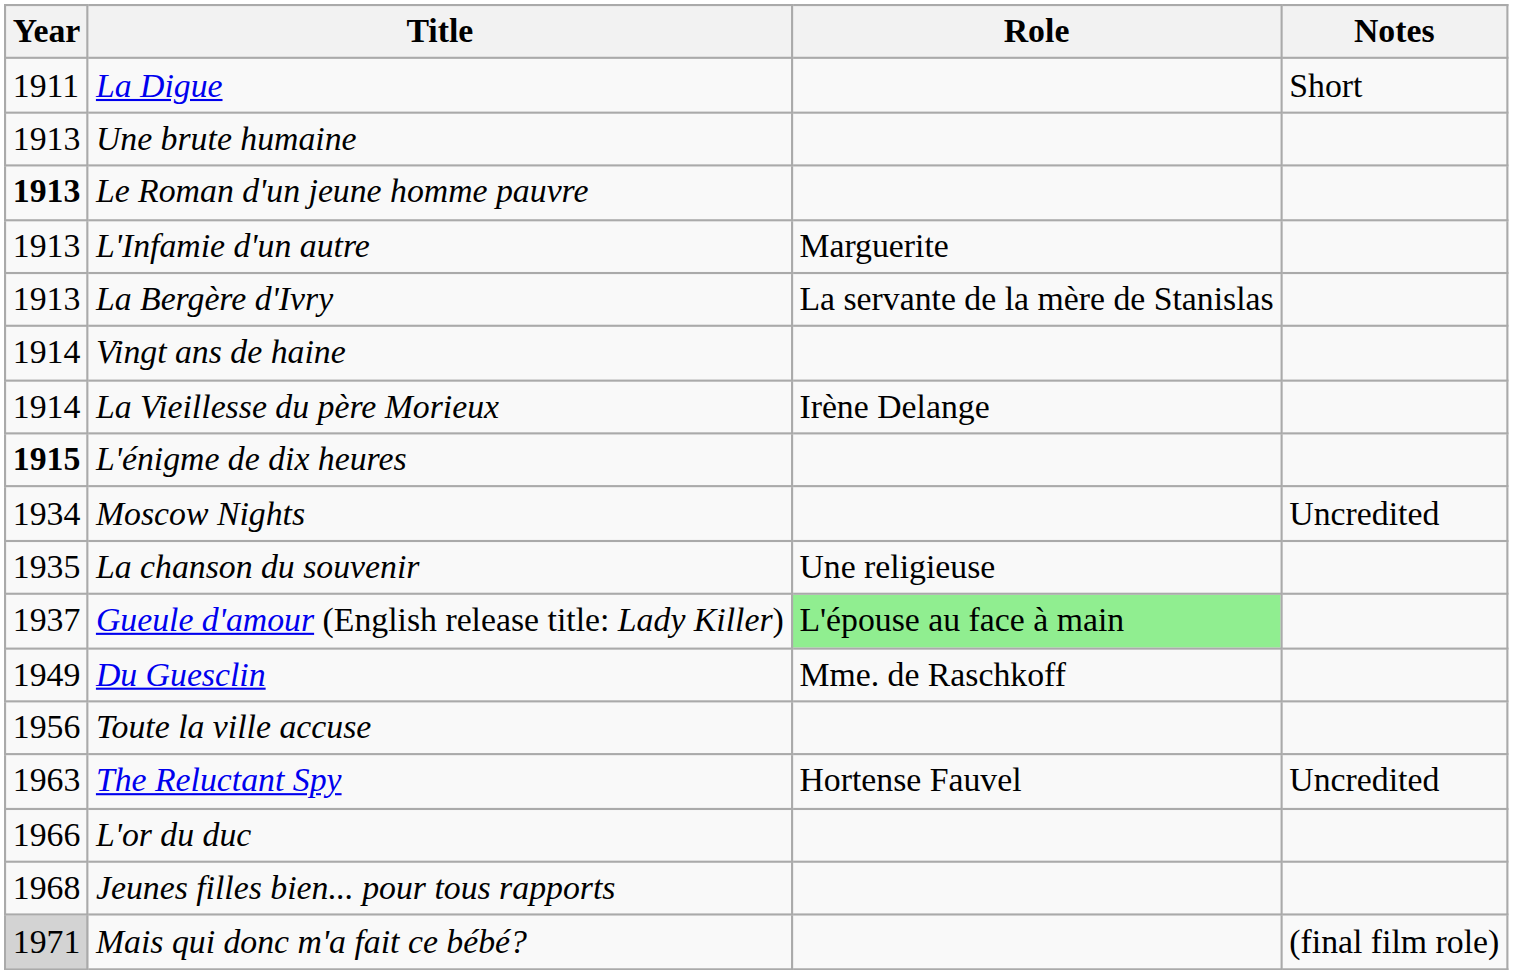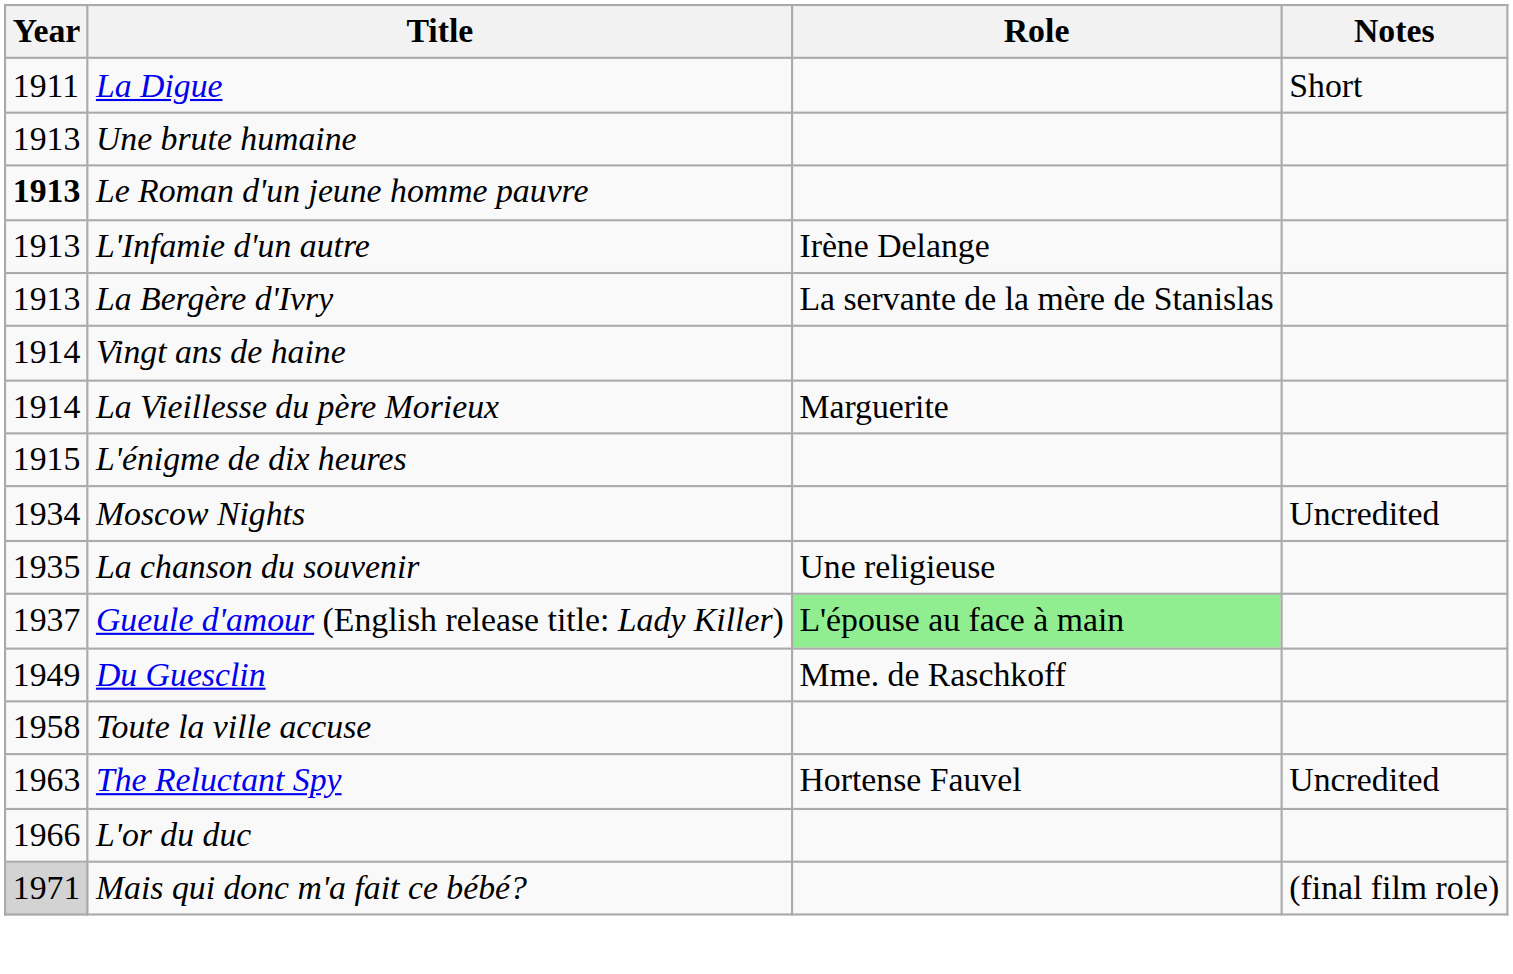L'Infamie d'un autre | Role: Marguerite -> Irène Delange
La Vieillesse du père Morieux | Role: Irène Delange -> Marguerite
L'énigme de dix heures | Year: bold -> normal
Toute la ville accuse | Year: 1956 -> 1958
- row: 1968 | Jeunes filles bien... pour tous rapports
